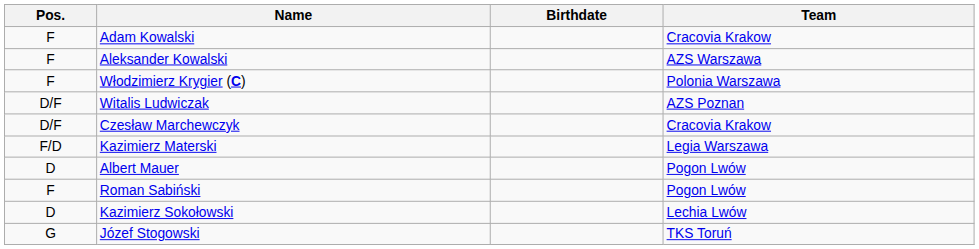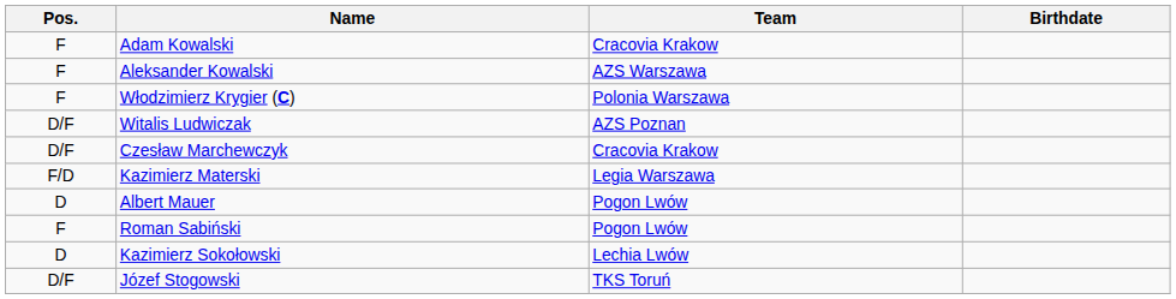columns swapped: Birthdate <-> Team
Józef Stogowski | Pos.: G -> D/F
